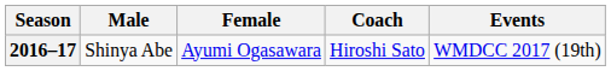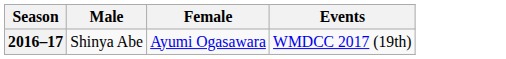- column: Coach | Hiroshi Sato
